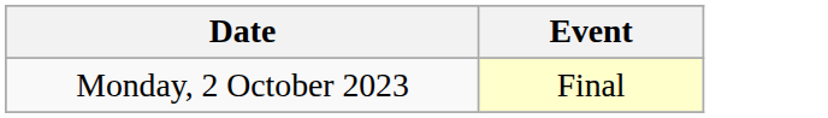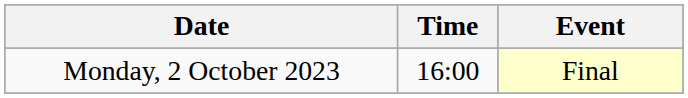+ column: Time | 16:00
